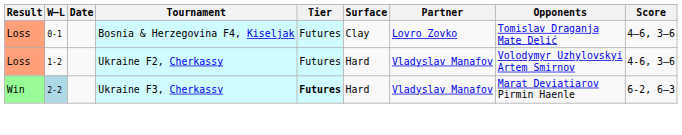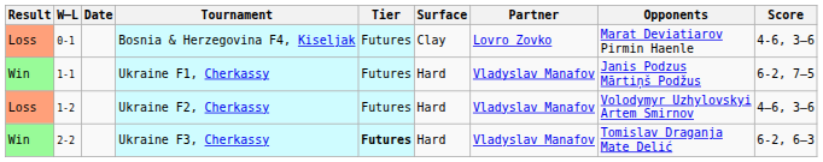Bosnia & Herzegovina F4, Kiseljak | Opponents: Tomislav Draganja Mate Delić -> Marat Deviatiarov Pirmin Haenle
Bosnia & Herzegovina F4, Kiseljak | Score: 4–6, 3–6 -> 4-6, 3–6
+ row: Win | 1-1 | Ukraine F1, Cherkassy | Futures | Hard | Vladyslav Manafov | Janis Podzus Mārtiņš Podžus | 6-2, 7–5
Ukraine F2, Cherkassy | Score: 4-6, 3–6 -> 4–6, 3–6
Ukraine F3, Cherkassy | W–L: lightblue background -> no background
Ukraine F3, Cherkassy | Opponents: Marat Deviatiarov Pirmin Haenle -> Tomislav Draganja Mate Delić
